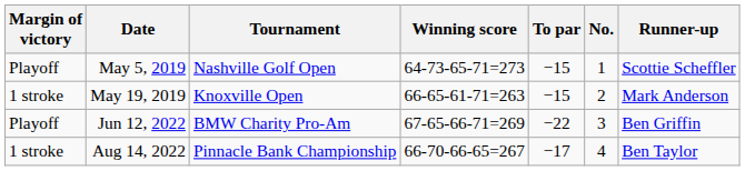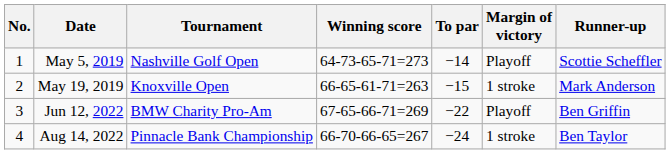columns swapped: No. <-> Margin of victory
May 5, 2019 | To par: −15 -> −14
Aug 14, 2022 | To par: −17 -> −24
